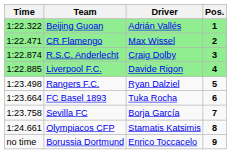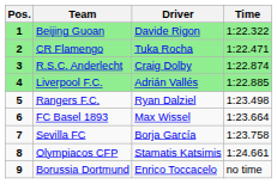columns swapped: Pos. <-> Time
Beijing Guoan | Driver: Adrián Vallés -> Davide Rigon
CR Flamengo | Driver: Max Wissel -> Tuka Rocha
Liverpool F.C. | Driver: Davide Rigon -> Adrián Vallés
FC Basel 1893 | Driver: Tuka Rocha -> Max Wissel
